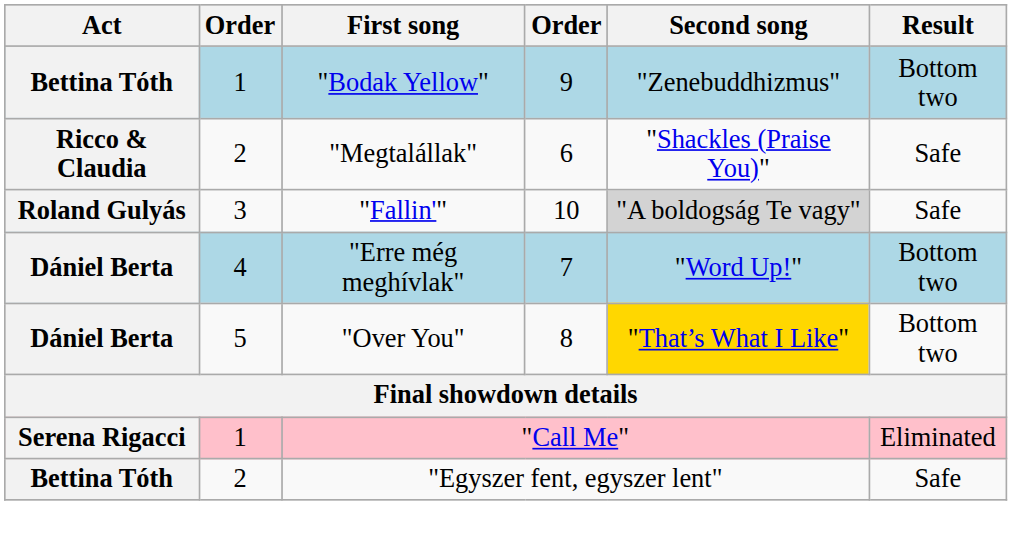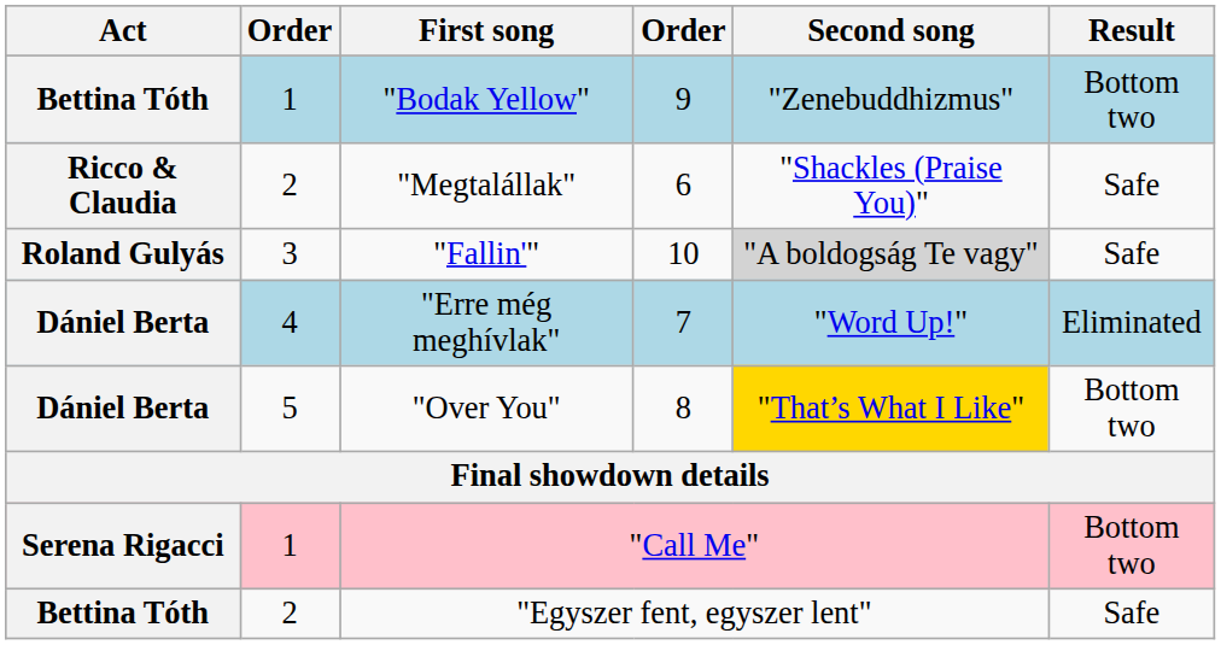"Erre még meghívlak" | Result: Bottom two -> Eliminated
"Call Me" | Result: Eliminated -> Bottom two
